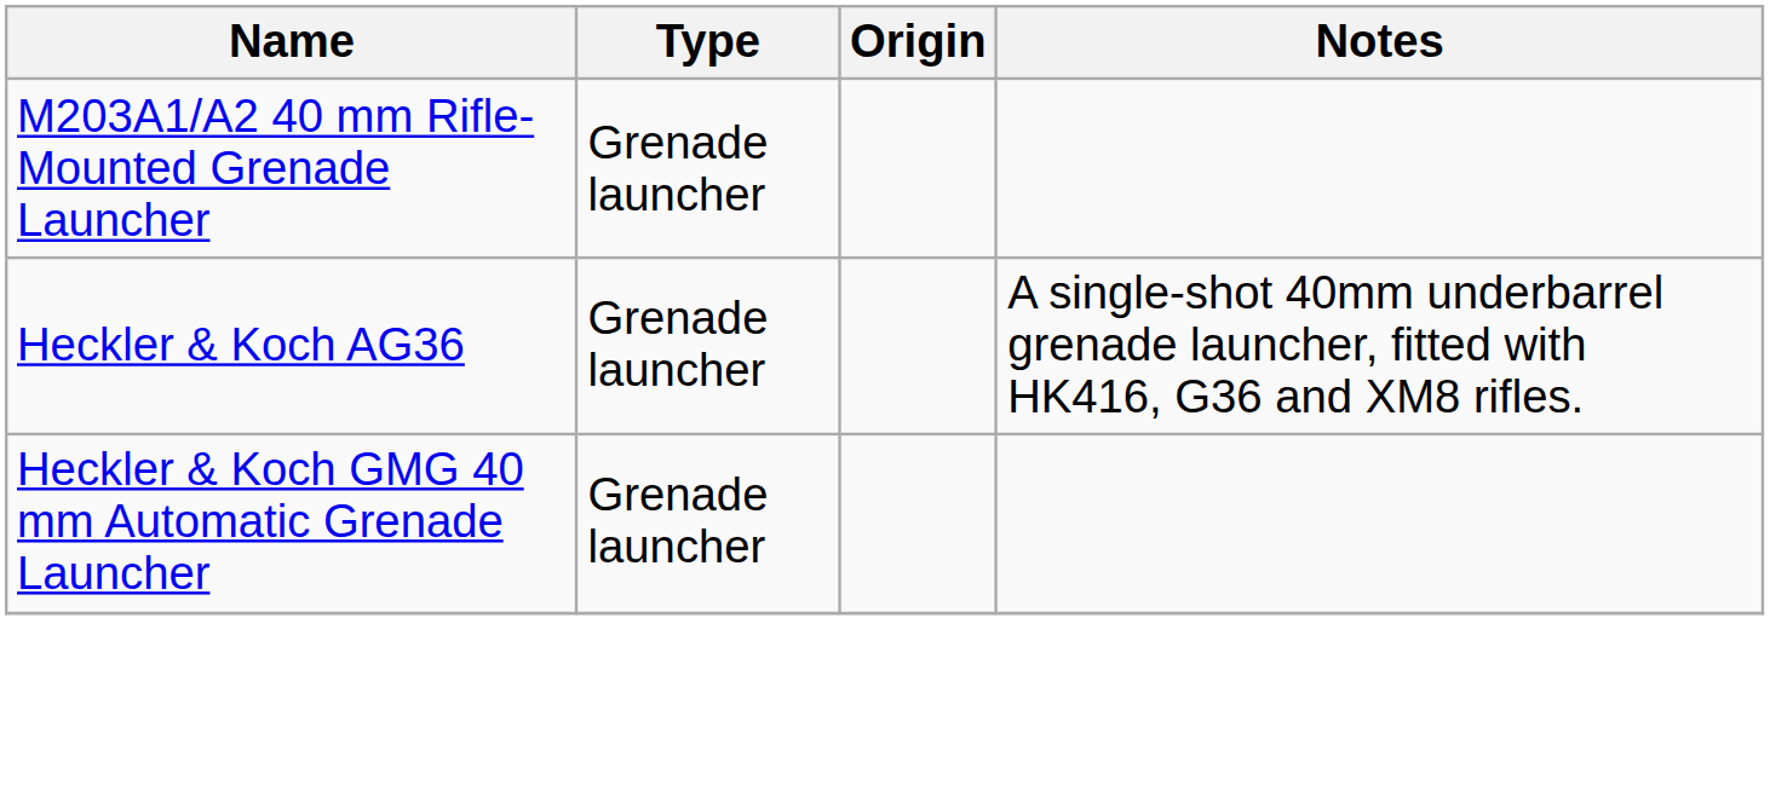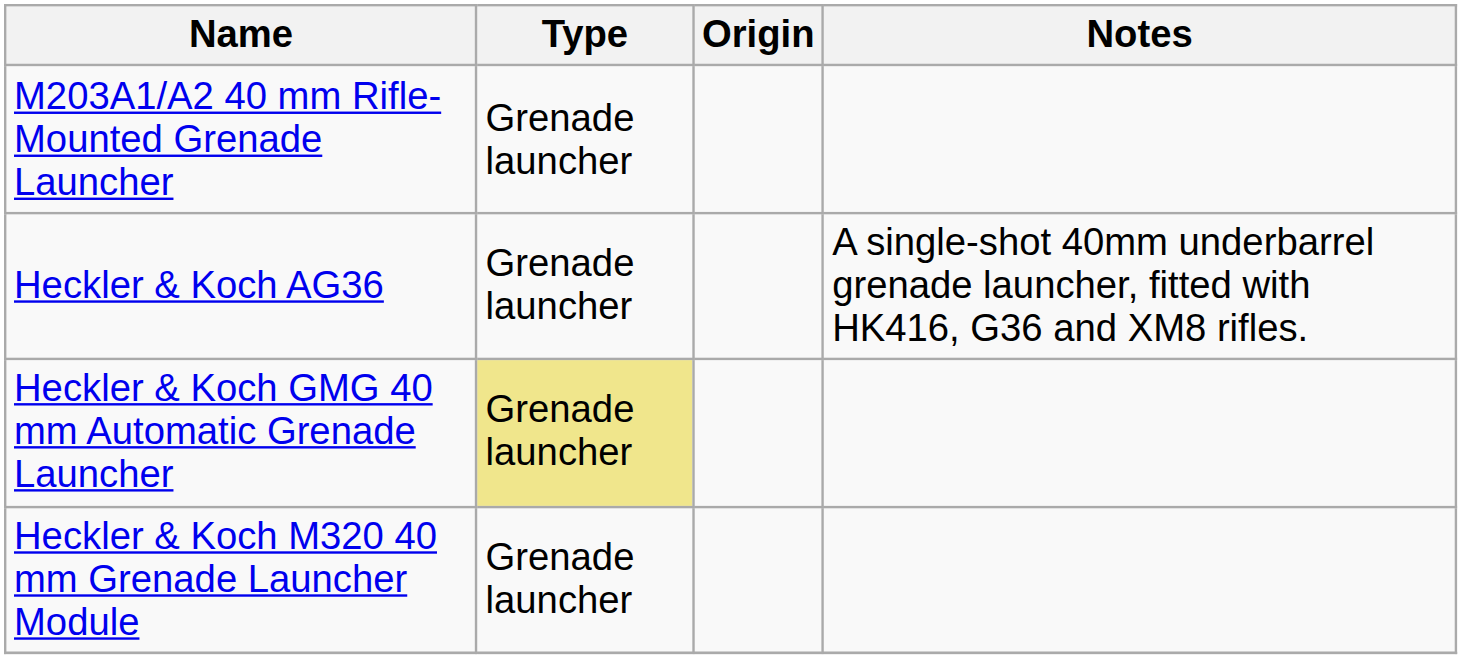Heckler & Koch GMG 40 mm Automatic Grenade Launcher | Type: no background -> khaki background
+ row: Heckler & Koch M320 40 mm Grenade Launcher Module | Grenade launcher
